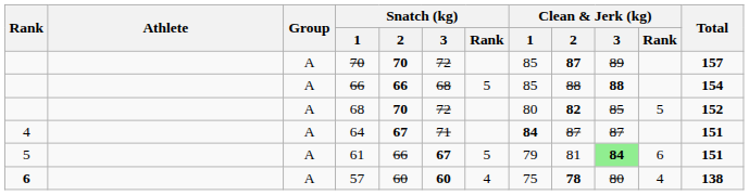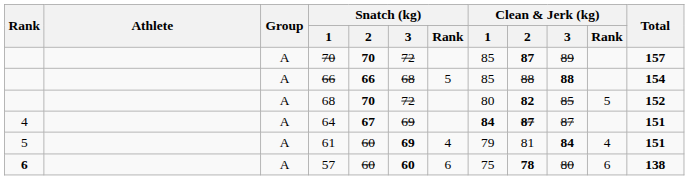64 | Snatch (kg) / 3: 71 -> 69
64 | Clean & Jerk (kg) / 2: normal -> bold
61 | Snatch (kg) / 2: 66 -> 60
61 | Snatch (kg) / 3: 67 -> 69
61 | Snatch (kg) / Rank: 5 -> 4
61 | Clean & Jerk (kg) / 3: lightgreen background -> no background
61 | Clean & Jerk (kg) / Rank: 6 -> 4
57 | Snatch (kg) / Rank: 4 -> 6
57 | Clean & Jerk (kg) / Rank: 4 -> 6
